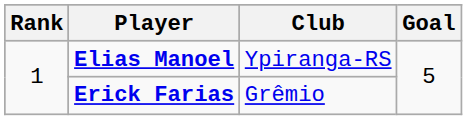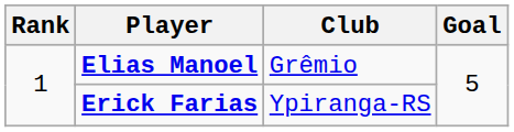Elias Manoel | Club: Ypiranga-RS -> Grêmio
Erick Farias | Club: Grêmio -> Ypiranga-RS
